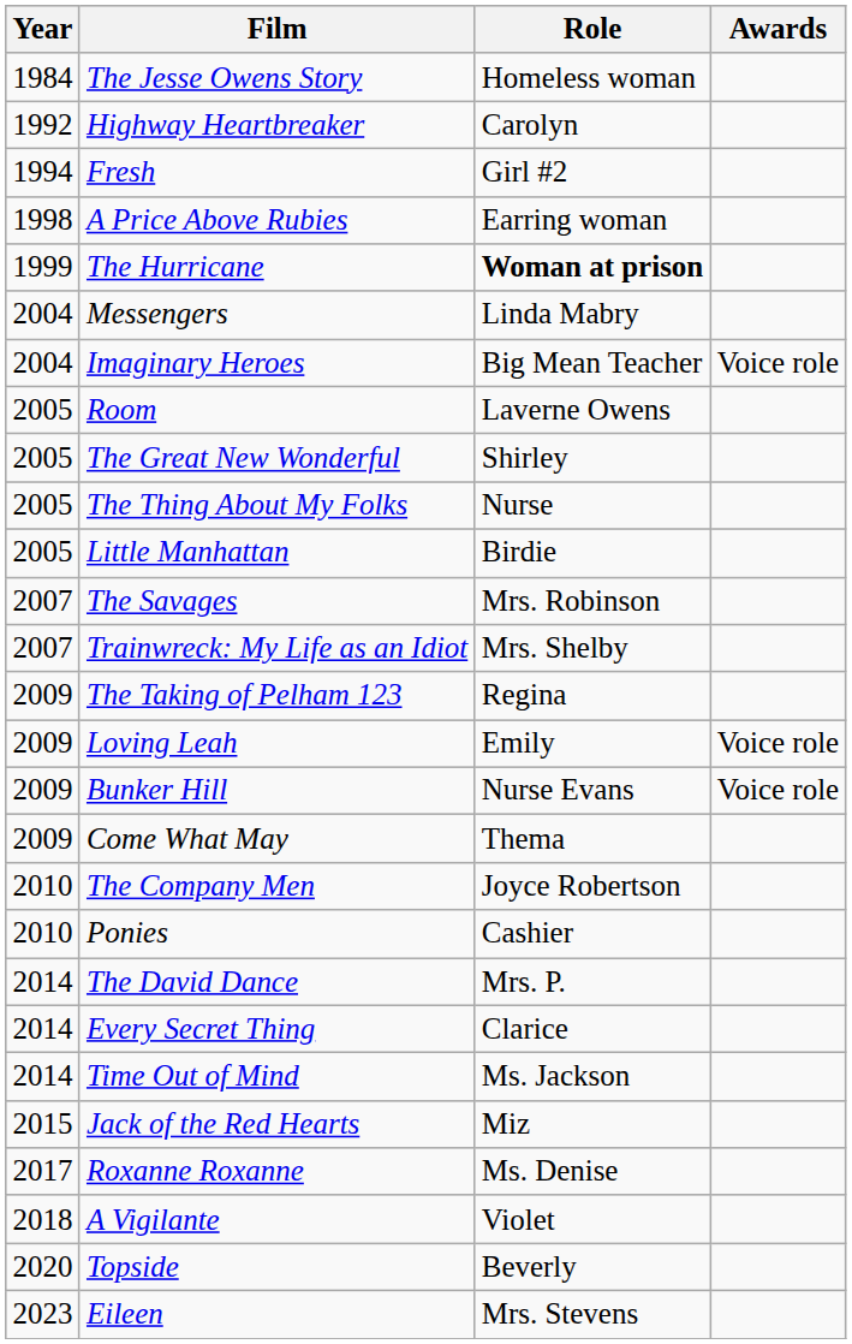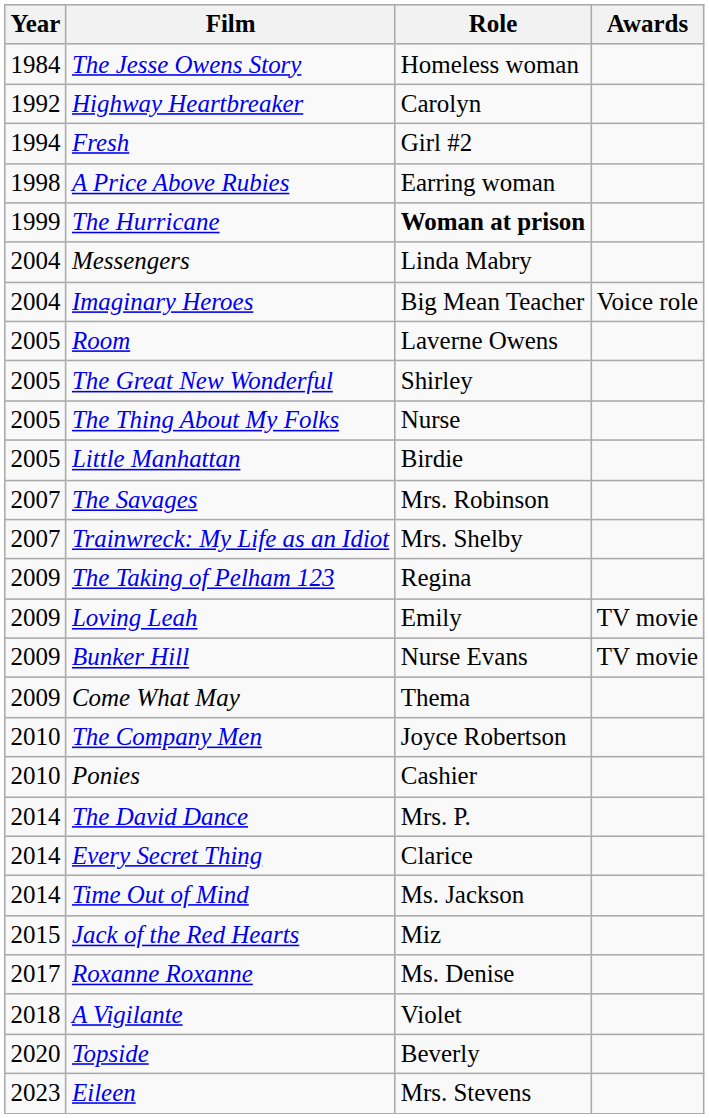Loving Leah | Awards: Voice role -> TV movie
Bunker Hill | Awards: Voice role -> TV movie
